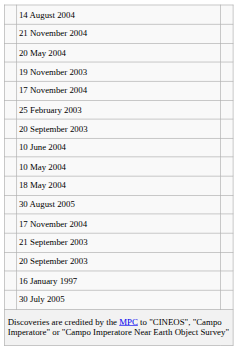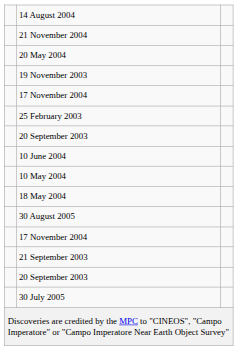- row: 16 January 1997
